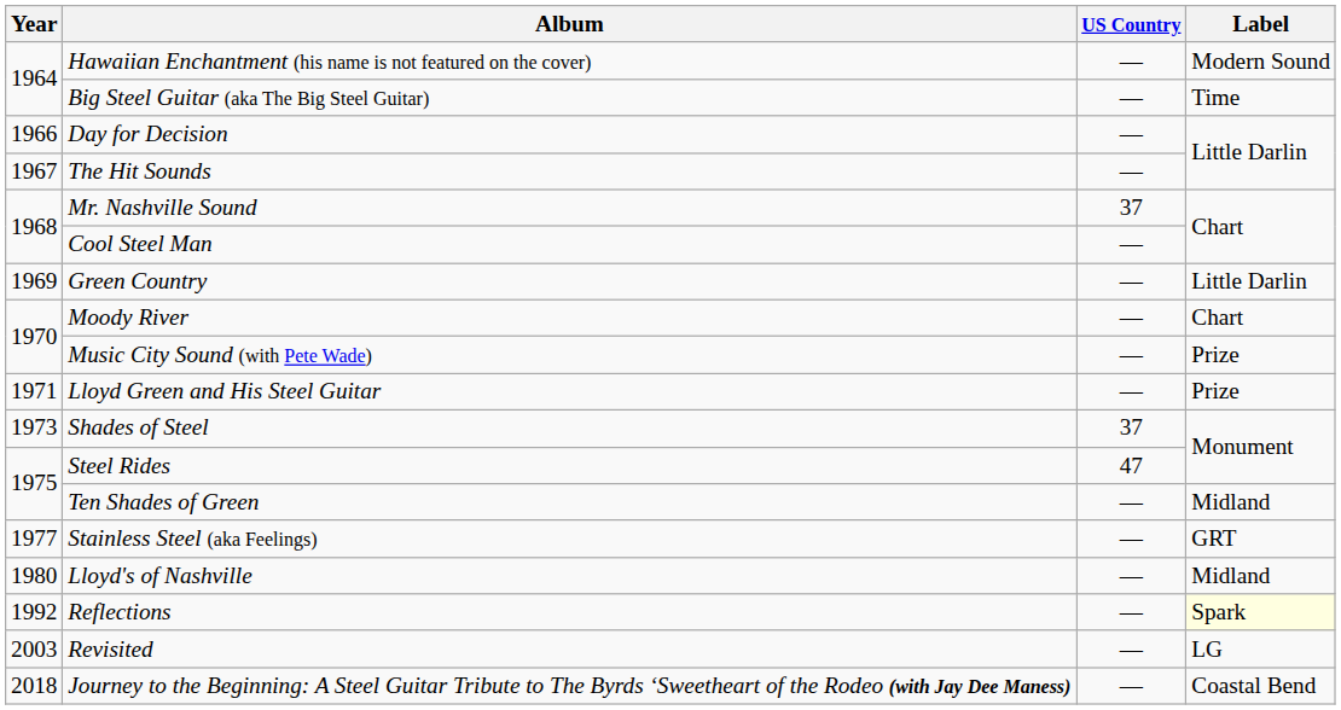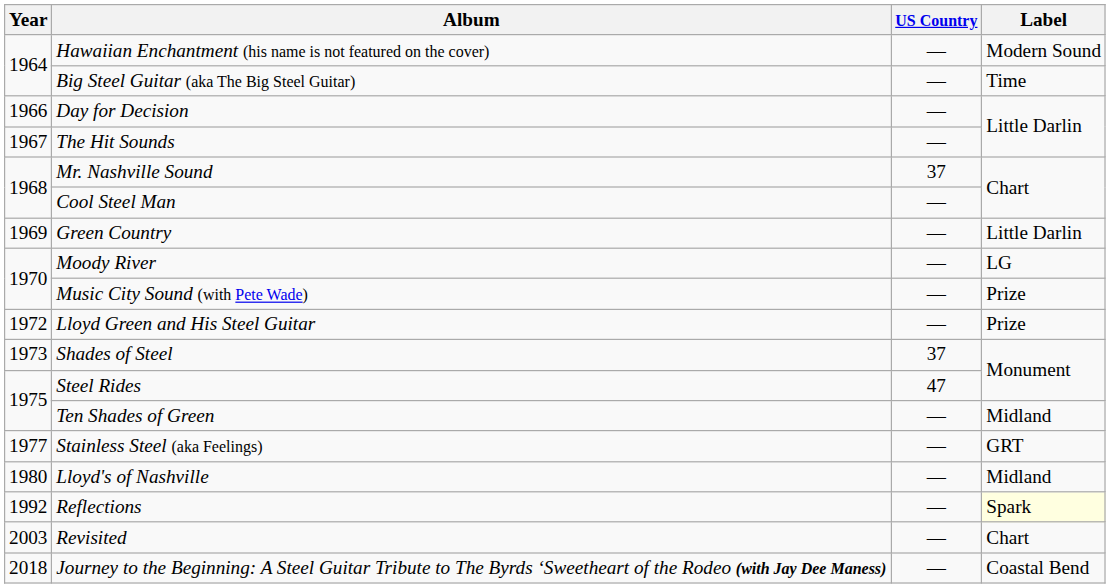Moody River | Label: Chart -> LG
Lloyd Green and His Steel Guitar | Year: 1971 -> 1972
Revisited | Label: LG -> Chart
